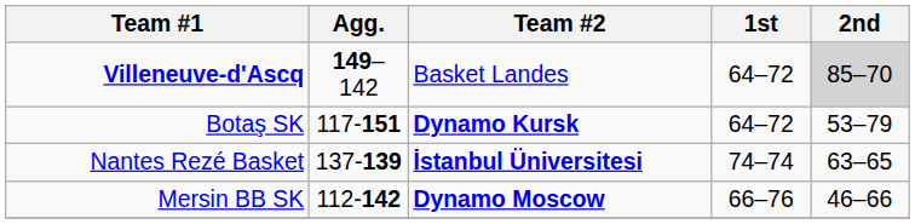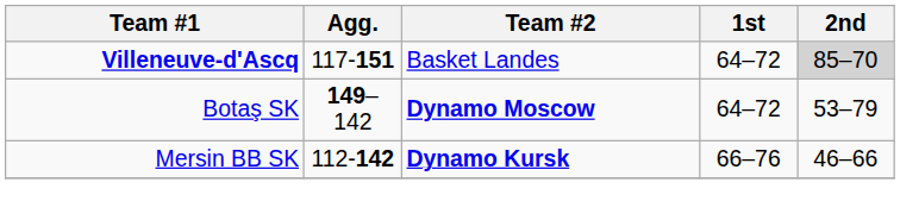Villeneuve-d'Ascq | Agg.: 149–142 -> 117-151
Botaş SK | Agg.: 117-151 -> 149–142
Botaş SK | Team #2: Dynamo Kursk -> Dynamo Moscow
- row: Nantes Rezé Basket | 137-139 | İstanbul Üniversitesi | 74–74 | 63–65
Mersin BB SK | Team #2: Dynamo Moscow -> Dynamo Kursk
